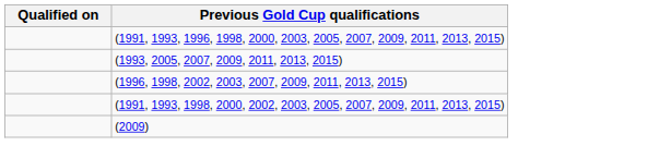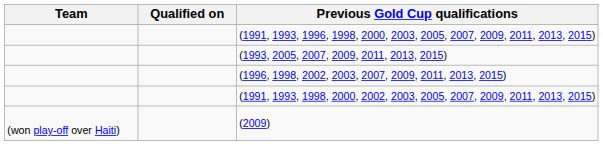+ column: Team | (won play-off over Haiti)
